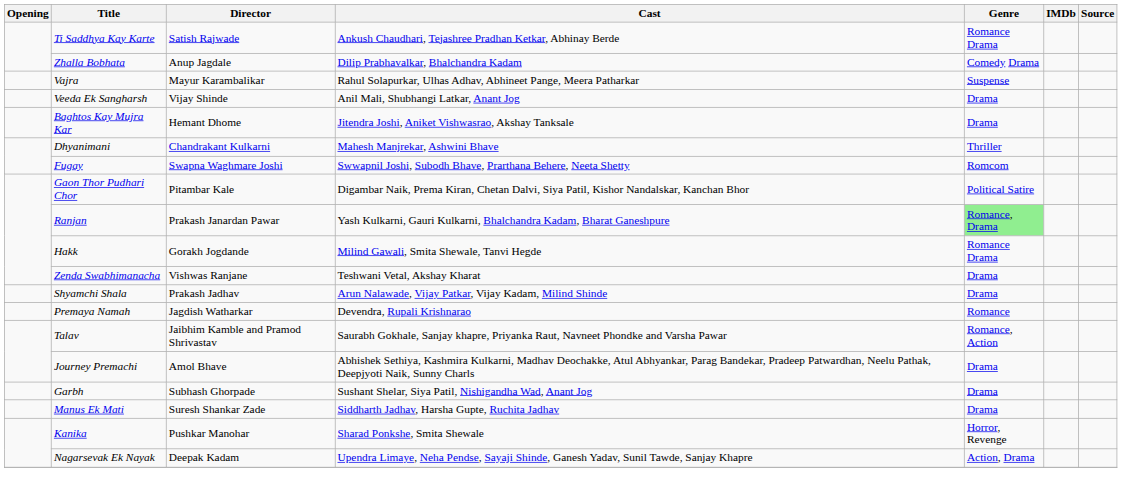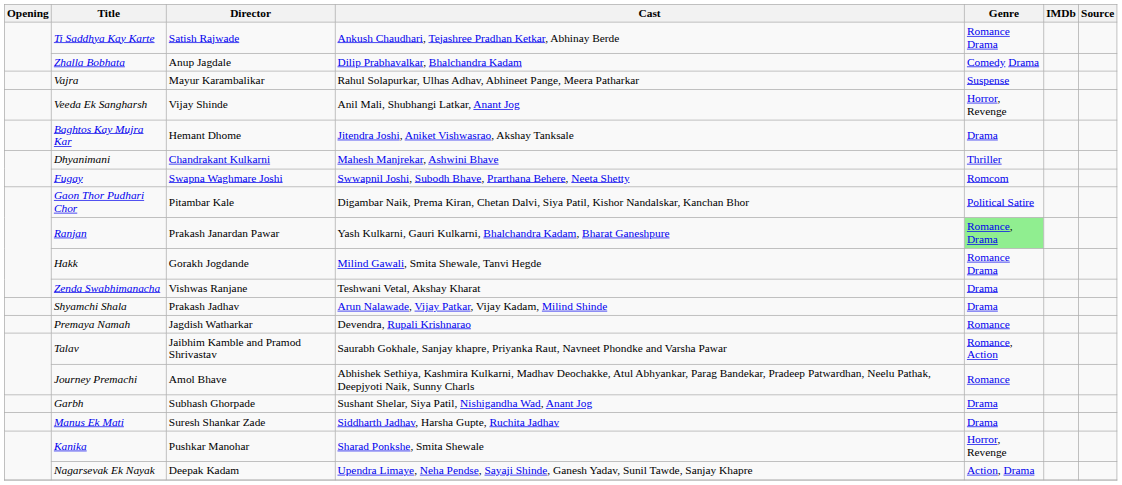Veeda Ek Sangharsh | Genre: Drama -> Horror, Revenge
Journey Premachi | Genre: Drama -> Romance
